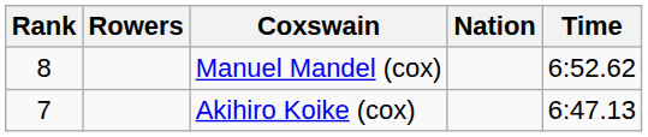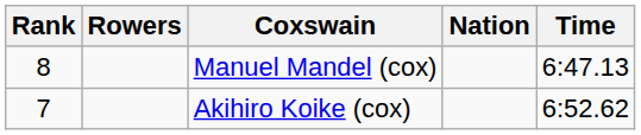Manuel Mandel (cox) | Time: 6:52.62 -> 6:47.13
Akihiro Koike (cox) | Time: 6:47.13 -> 6:52.62
